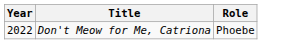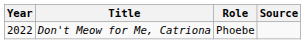+ column: Source
